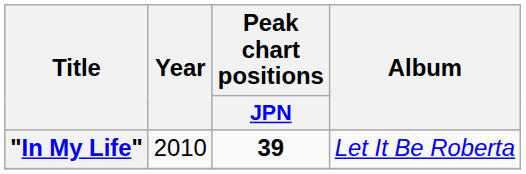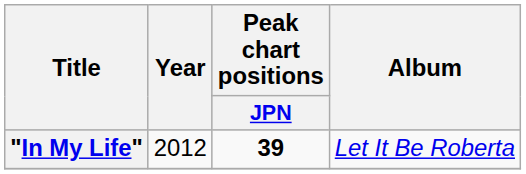"In My Life" | Year: 2010 -> 2012
